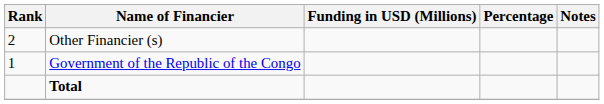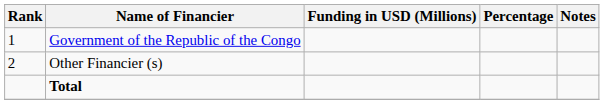rows swapped: Government of the Republic of the Congo <-> Other Financier (s)
